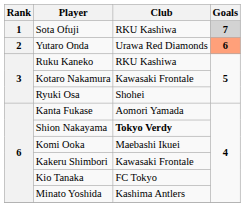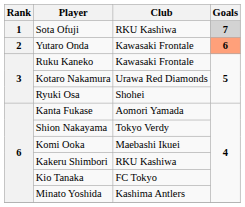Yutaro Onda | Club: Urawa Red Diamonds -> Kawasaki Frontale
Ruku Kaneko | Club: RKU Kashiwa -> Kawasaki Frontale
Kotaro Nakamura | Club: Kawasaki Frontale -> Urawa Red Diamonds
Shion Nakayama | Club: bold -> normal
Kakeru Shimbori | Club: Kawasaki Frontale -> RKU Kashiwa
